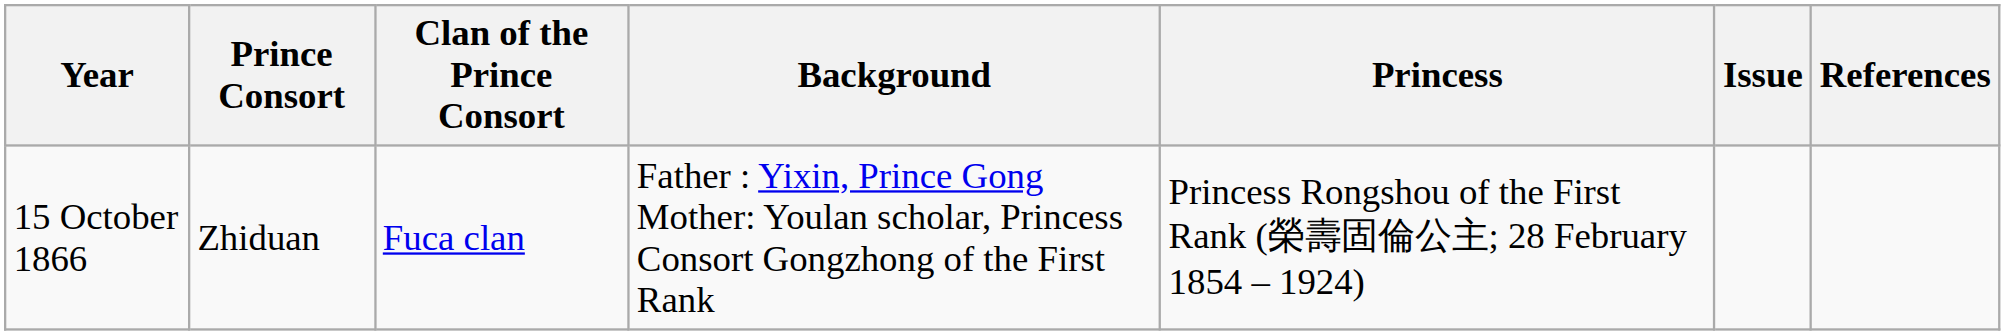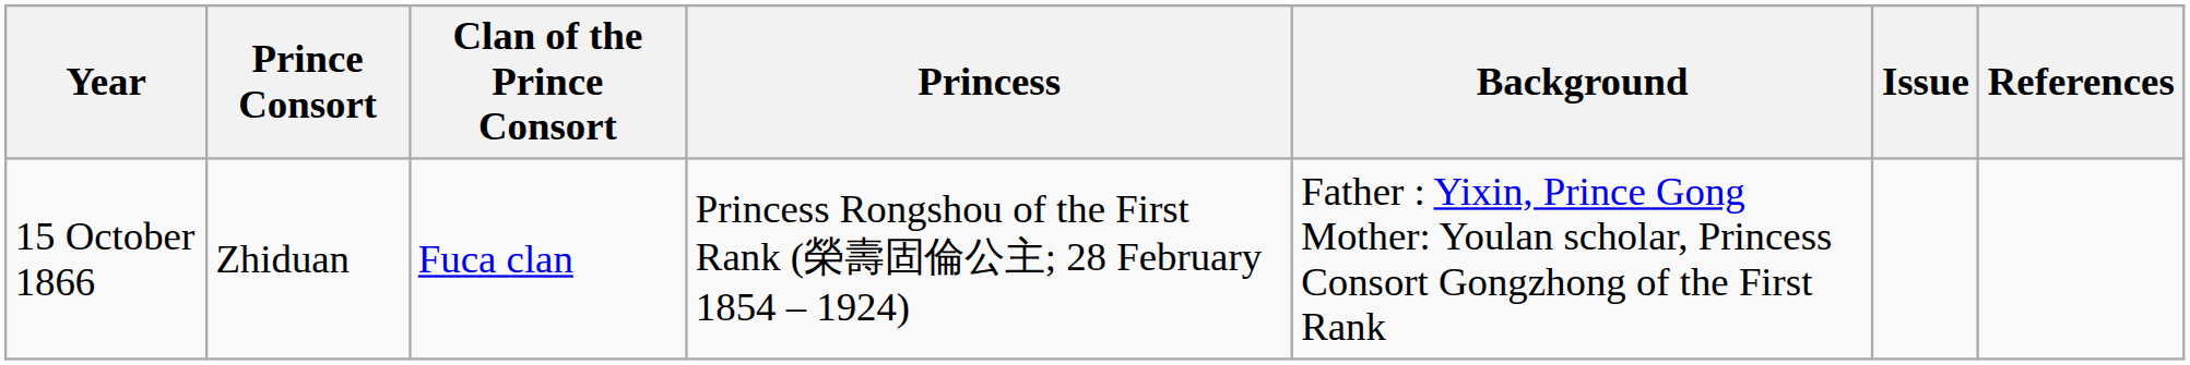columns swapped: Princess <-> Background
